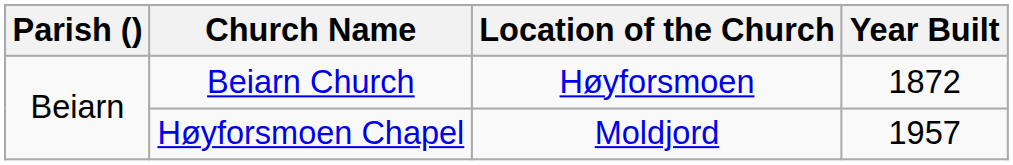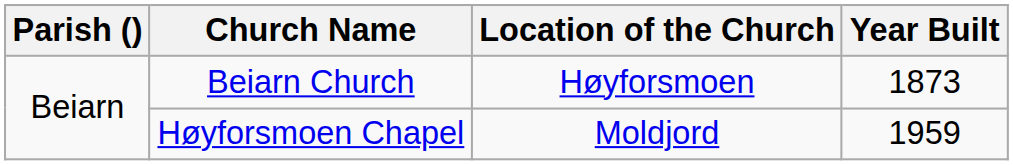Beiarn Church | Year Built: 1872 -> 1873
Høyforsmoen Chapel | Year Built: 1957 -> 1959
